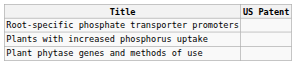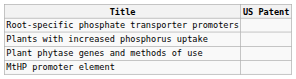+ row: MtHP promoter element
